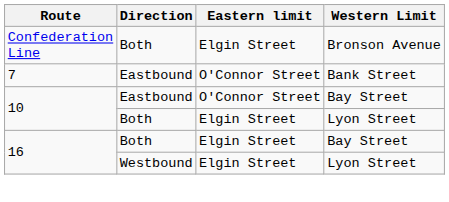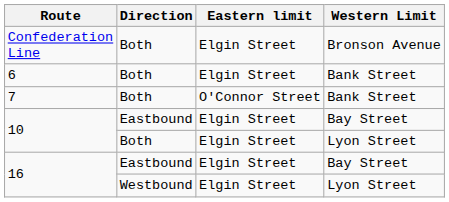+ row: 6 | Both | Elgin Street | Bank Street
7 | Direction: Eastbound -> Both
10 / Bay Street | Eastern limit: O'Connor Street -> Elgin Street
16 / Bay Street | Direction: Both -> Eastbound
